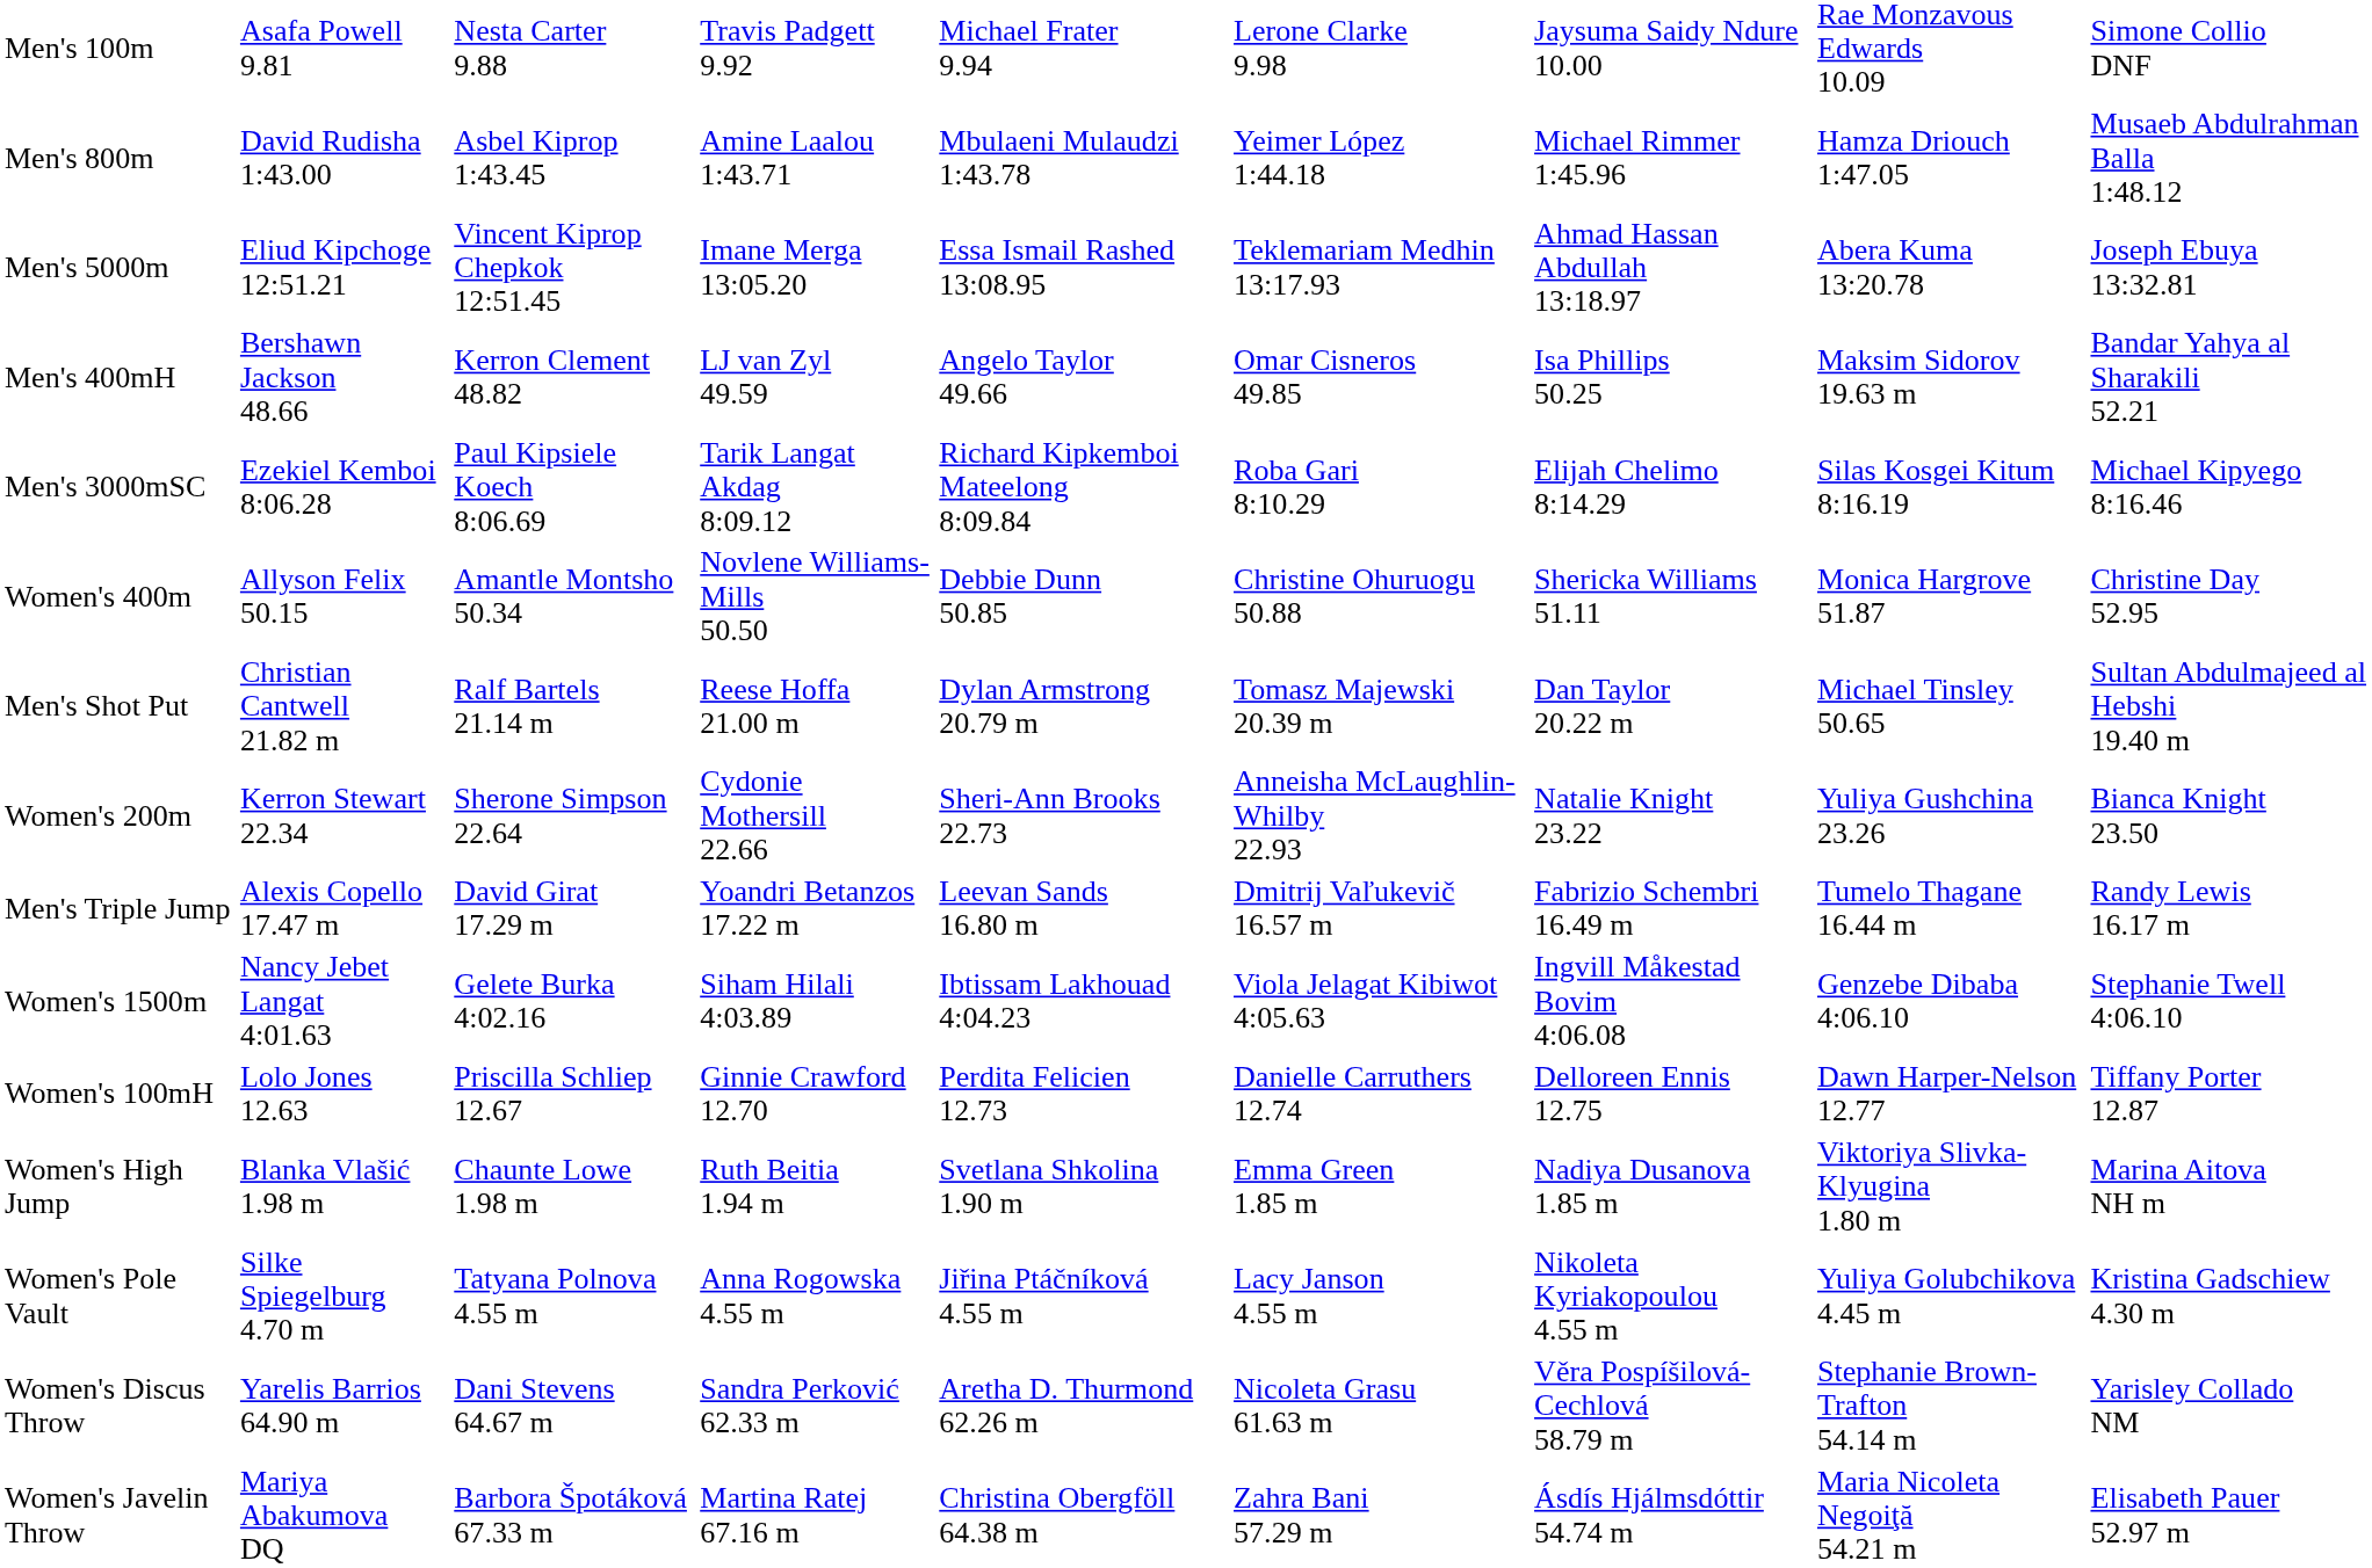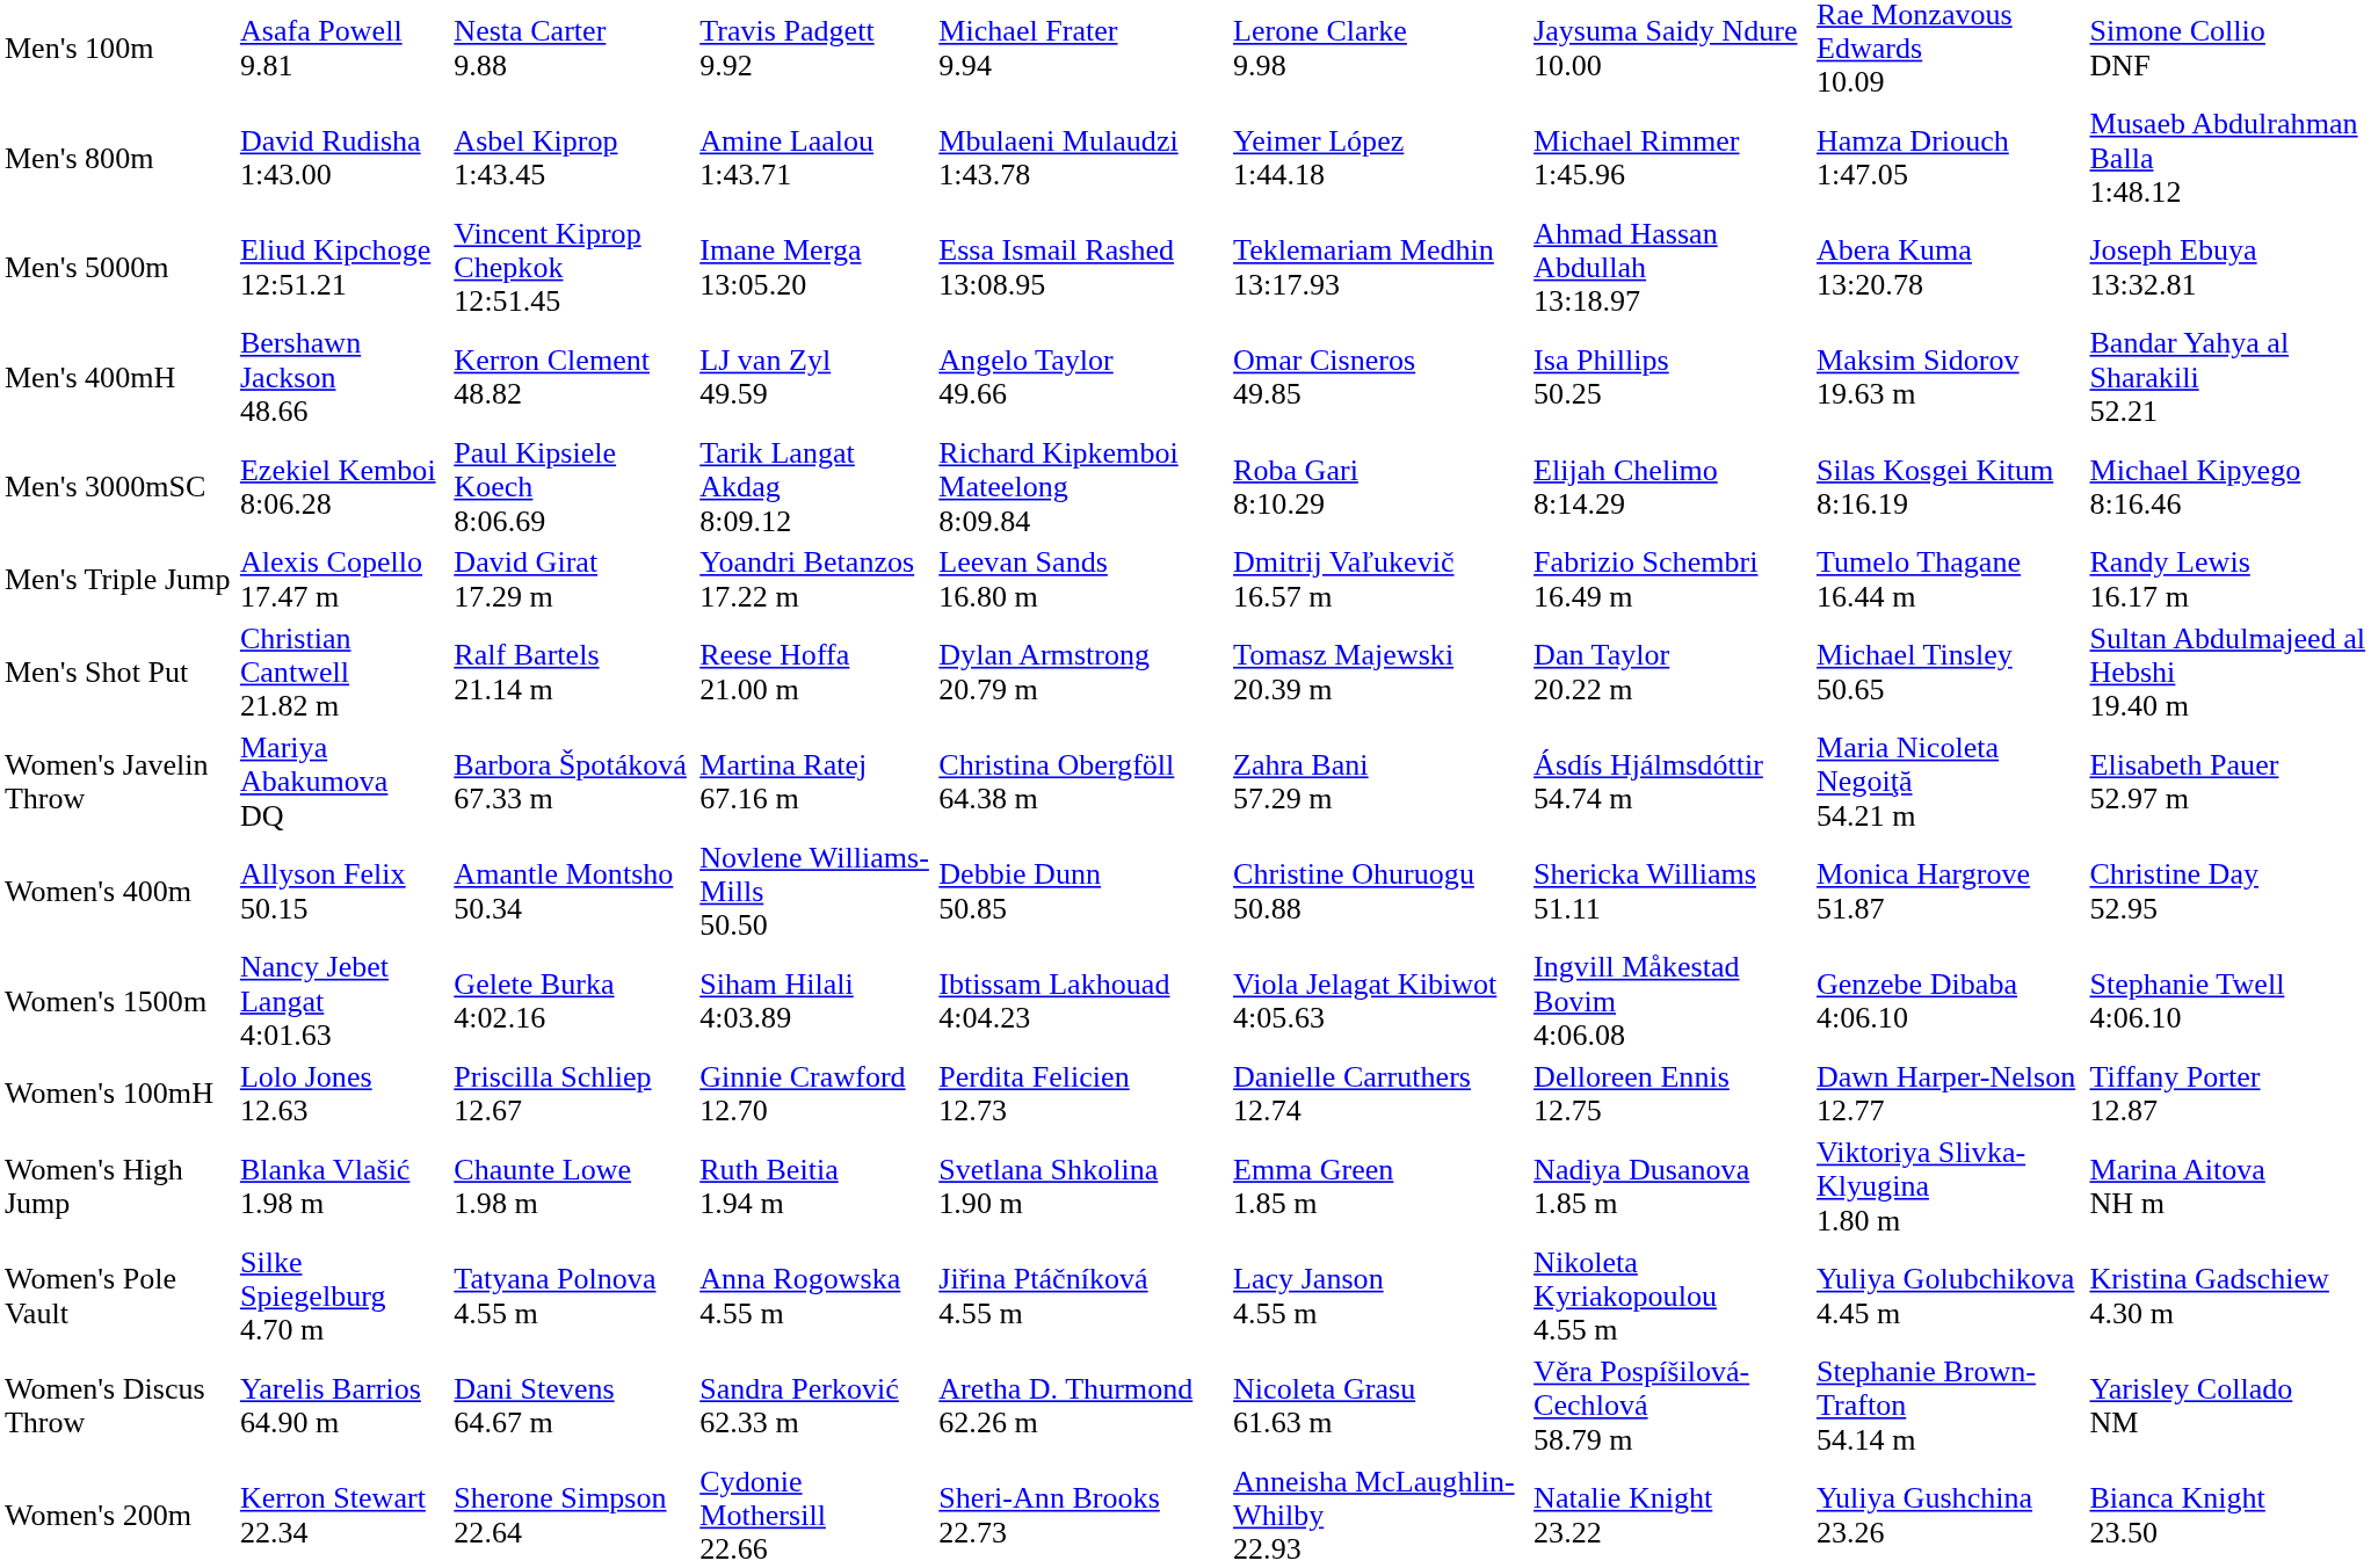rows swapped: Men's Triple Jump <-> Women's 400m
rows swapped: Women's 200m <-> Women's Javelin Throw
